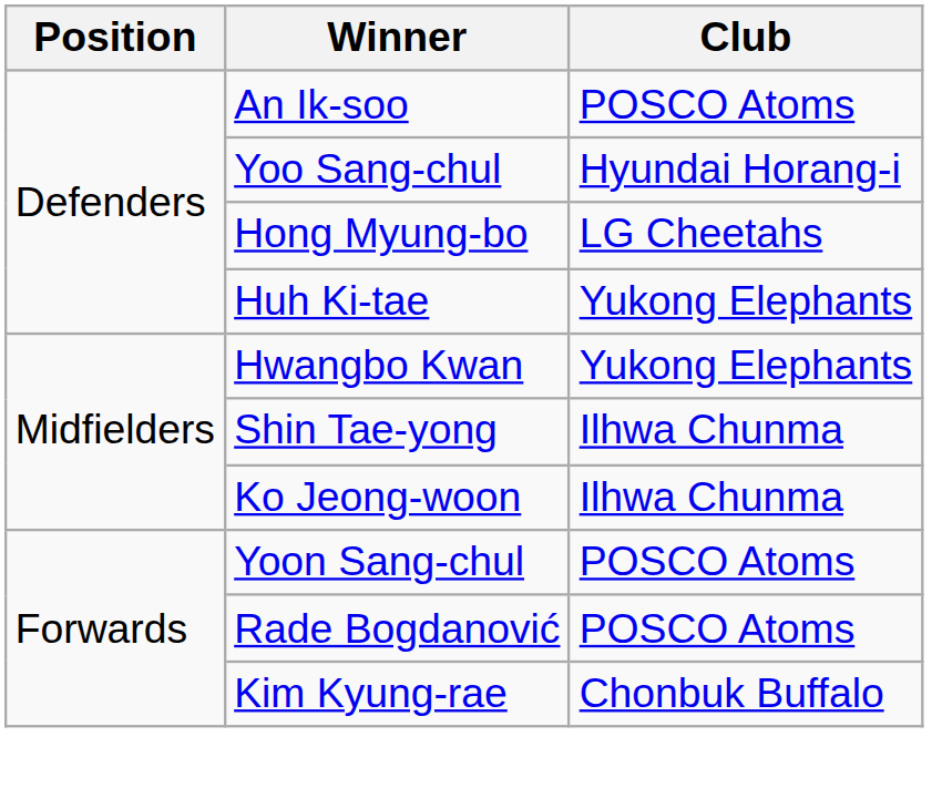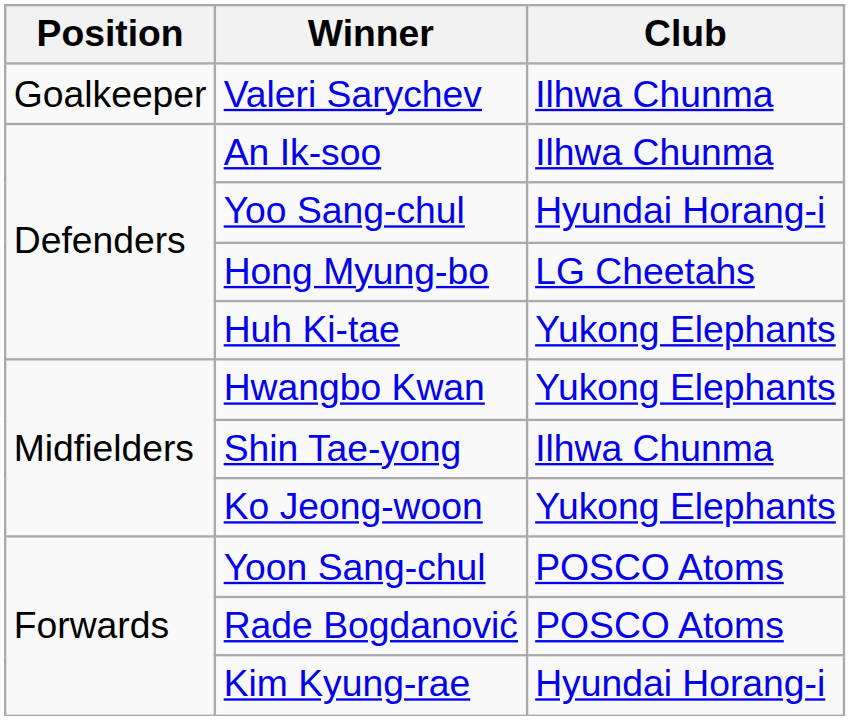+ row: Goalkeeper | Valeri Sarychev | Ilhwa Chunma
An Ik-soo | Club: POSCO Atoms -> Ilhwa Chunma
Ko Jeong-woon | Club: Ilhwa Chunma -> Yukong Elephants
Kim Kyung-rae | Club: Chonbuk Buffalo -> Hyundai Horang-i
